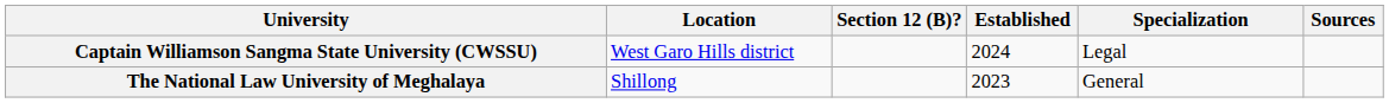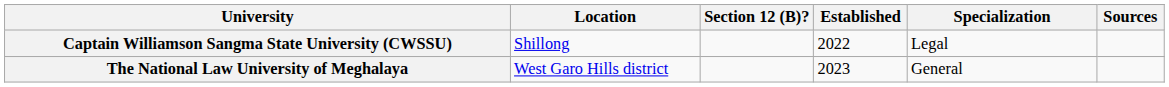Captain Williamson Sangma State University (CWSSU) | Location: West Garo Hills district -> Shillong
Captain Williamson Sangma State University (CWSSU) | Established: 2024 -> 2022
The National Law University of Meghalaya | Location: Shillong -> West Garo Hills district
